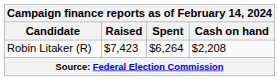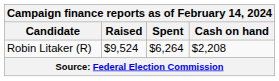Robin Litaker (R) | Raised: $7,423 -> $9,524
